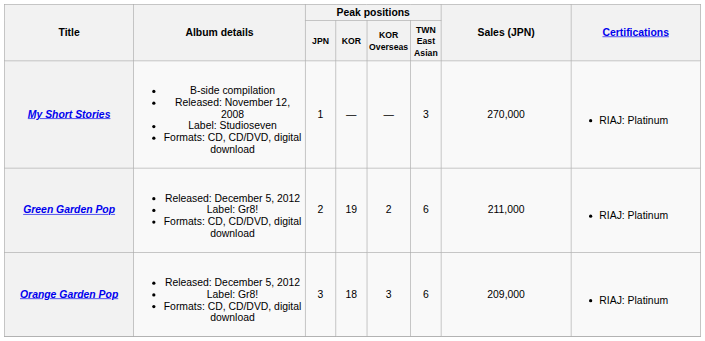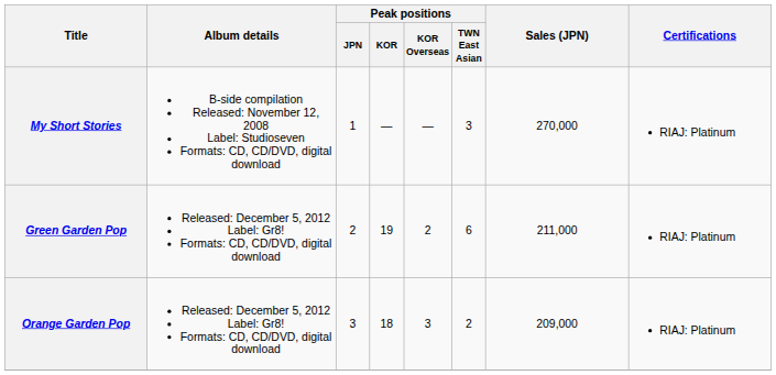Orange Garden Pop | Peak positions / TWN East Asian: 6 -> 2
